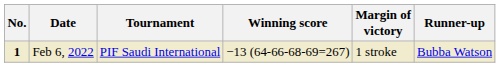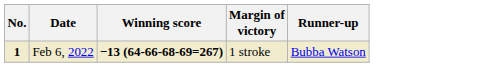- column: Tournament | PIF Saudi International
Feb 6, 2022 | Winning score: normal -> bold
